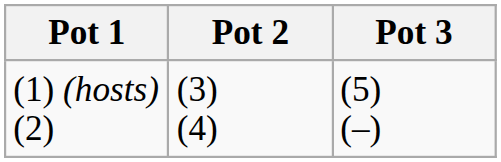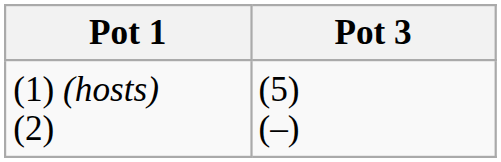- column: Pot 2 | (3) (4)
